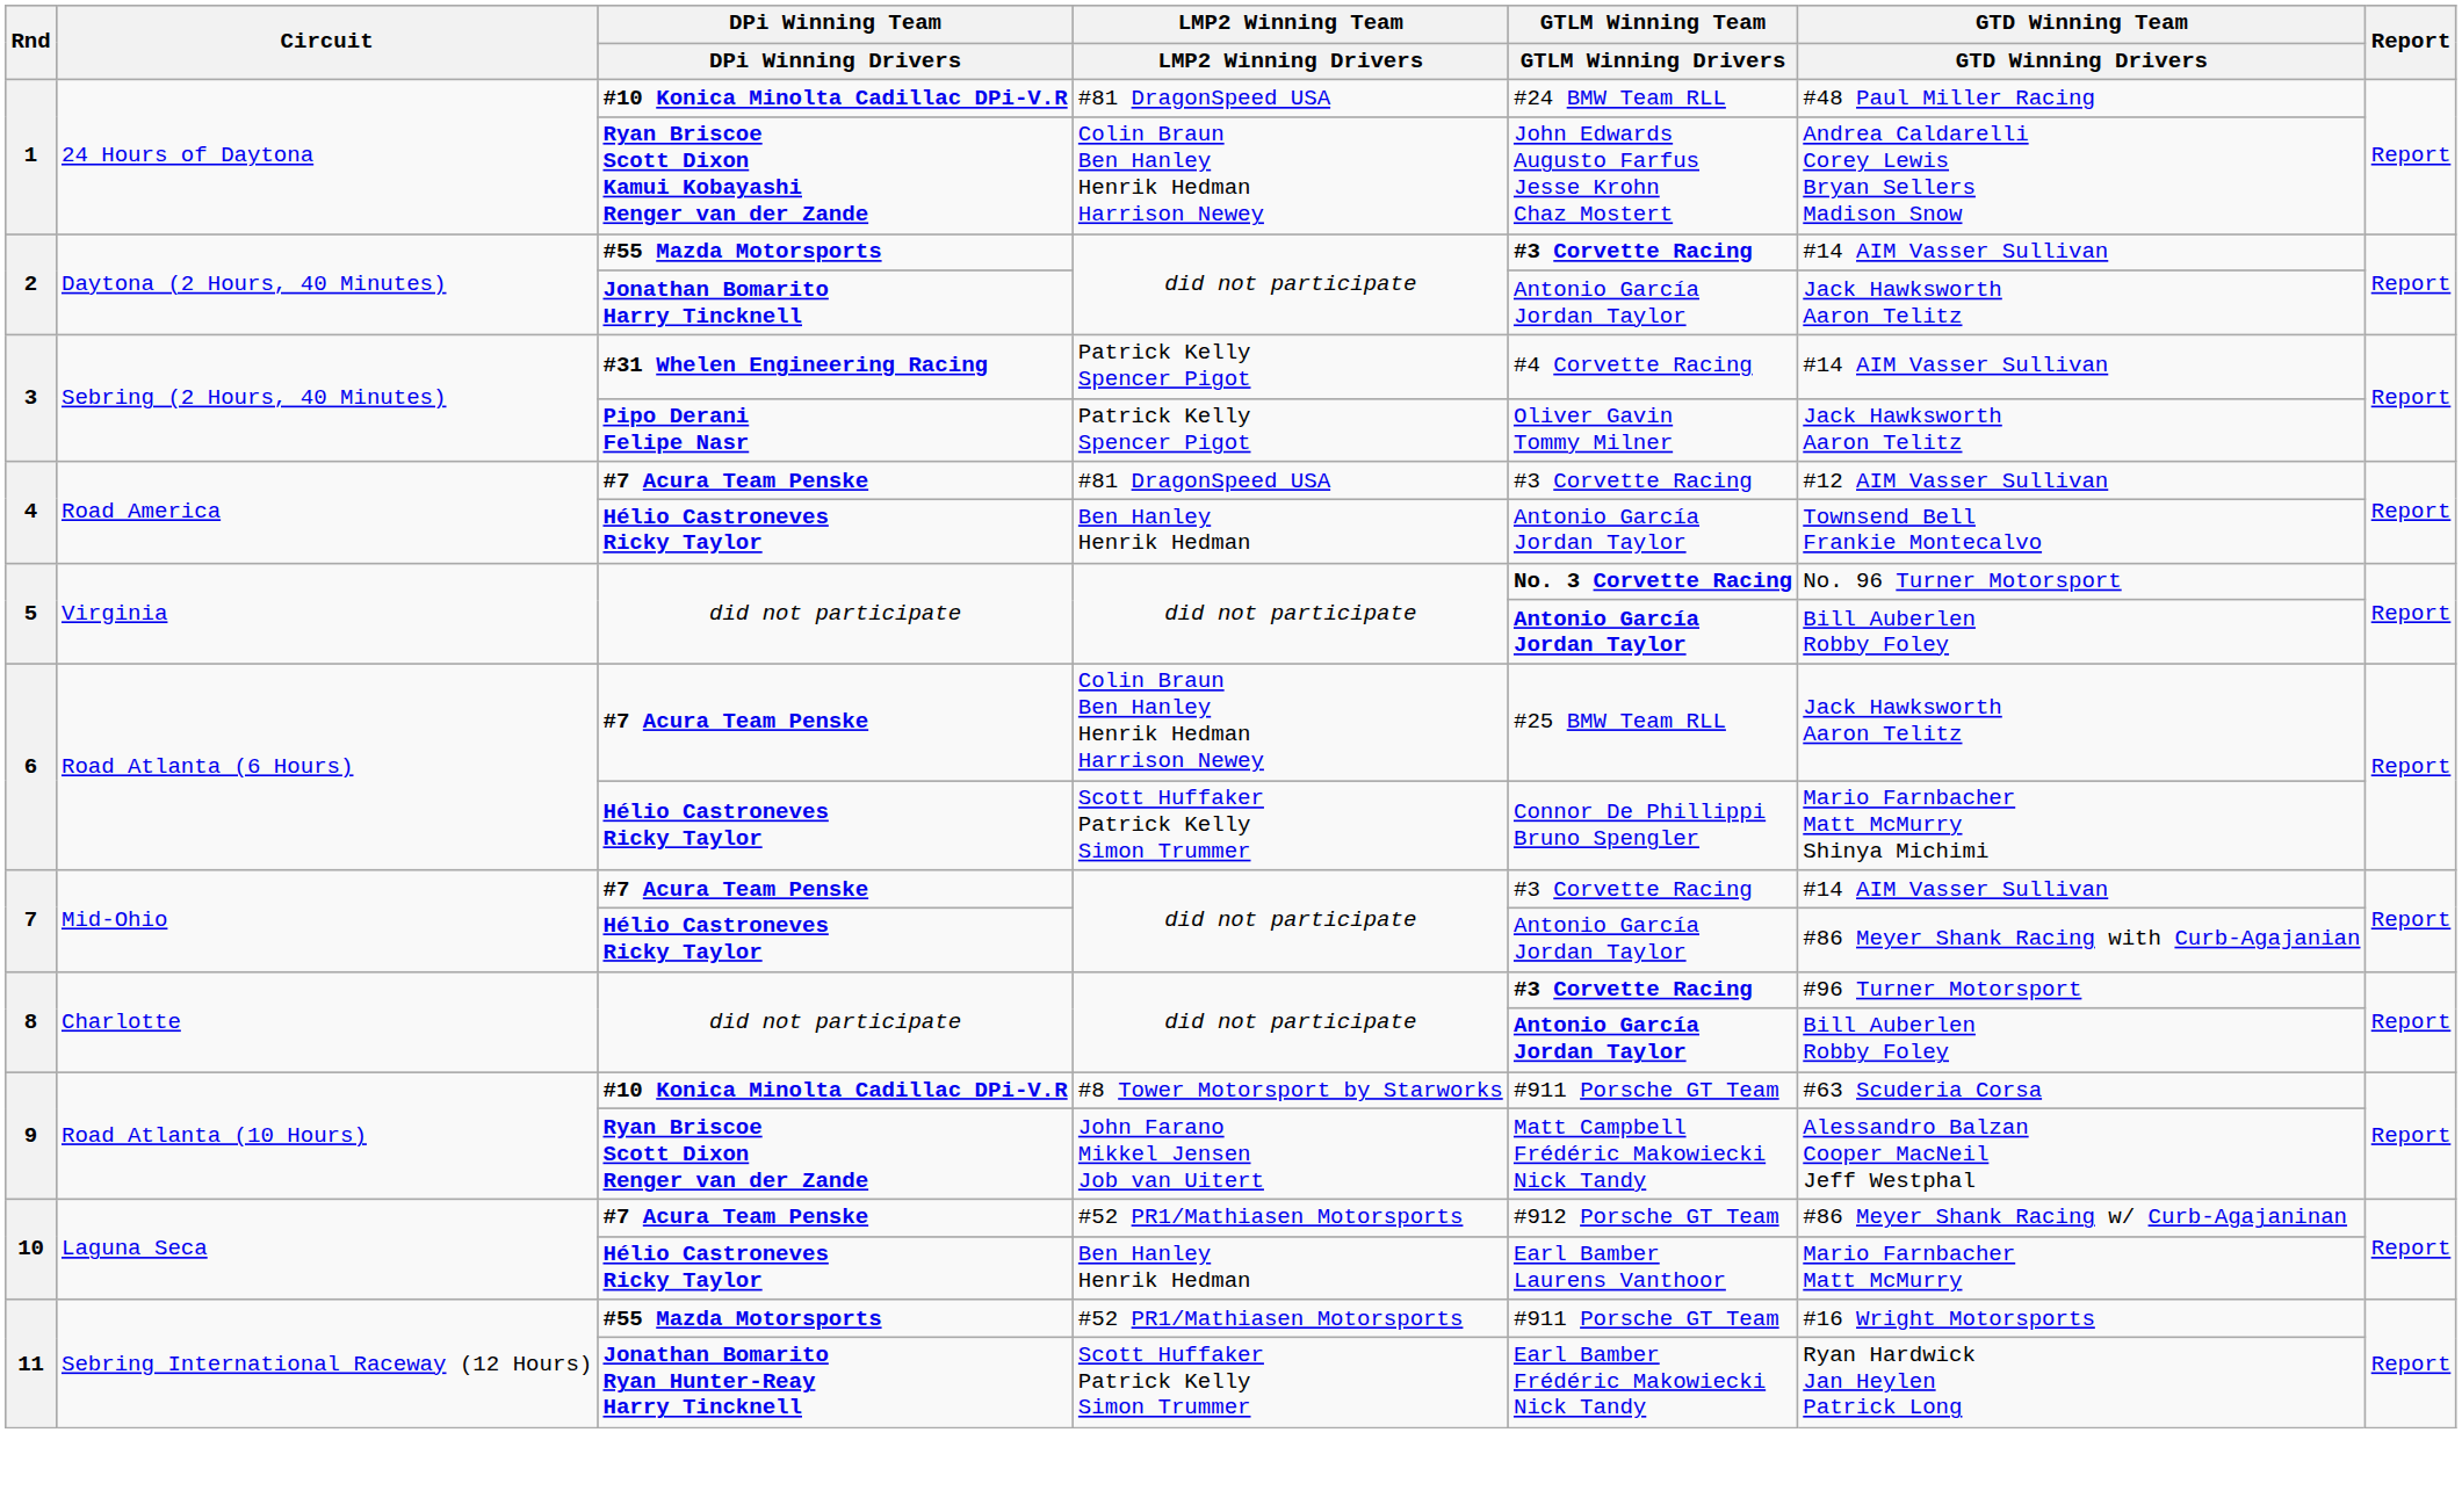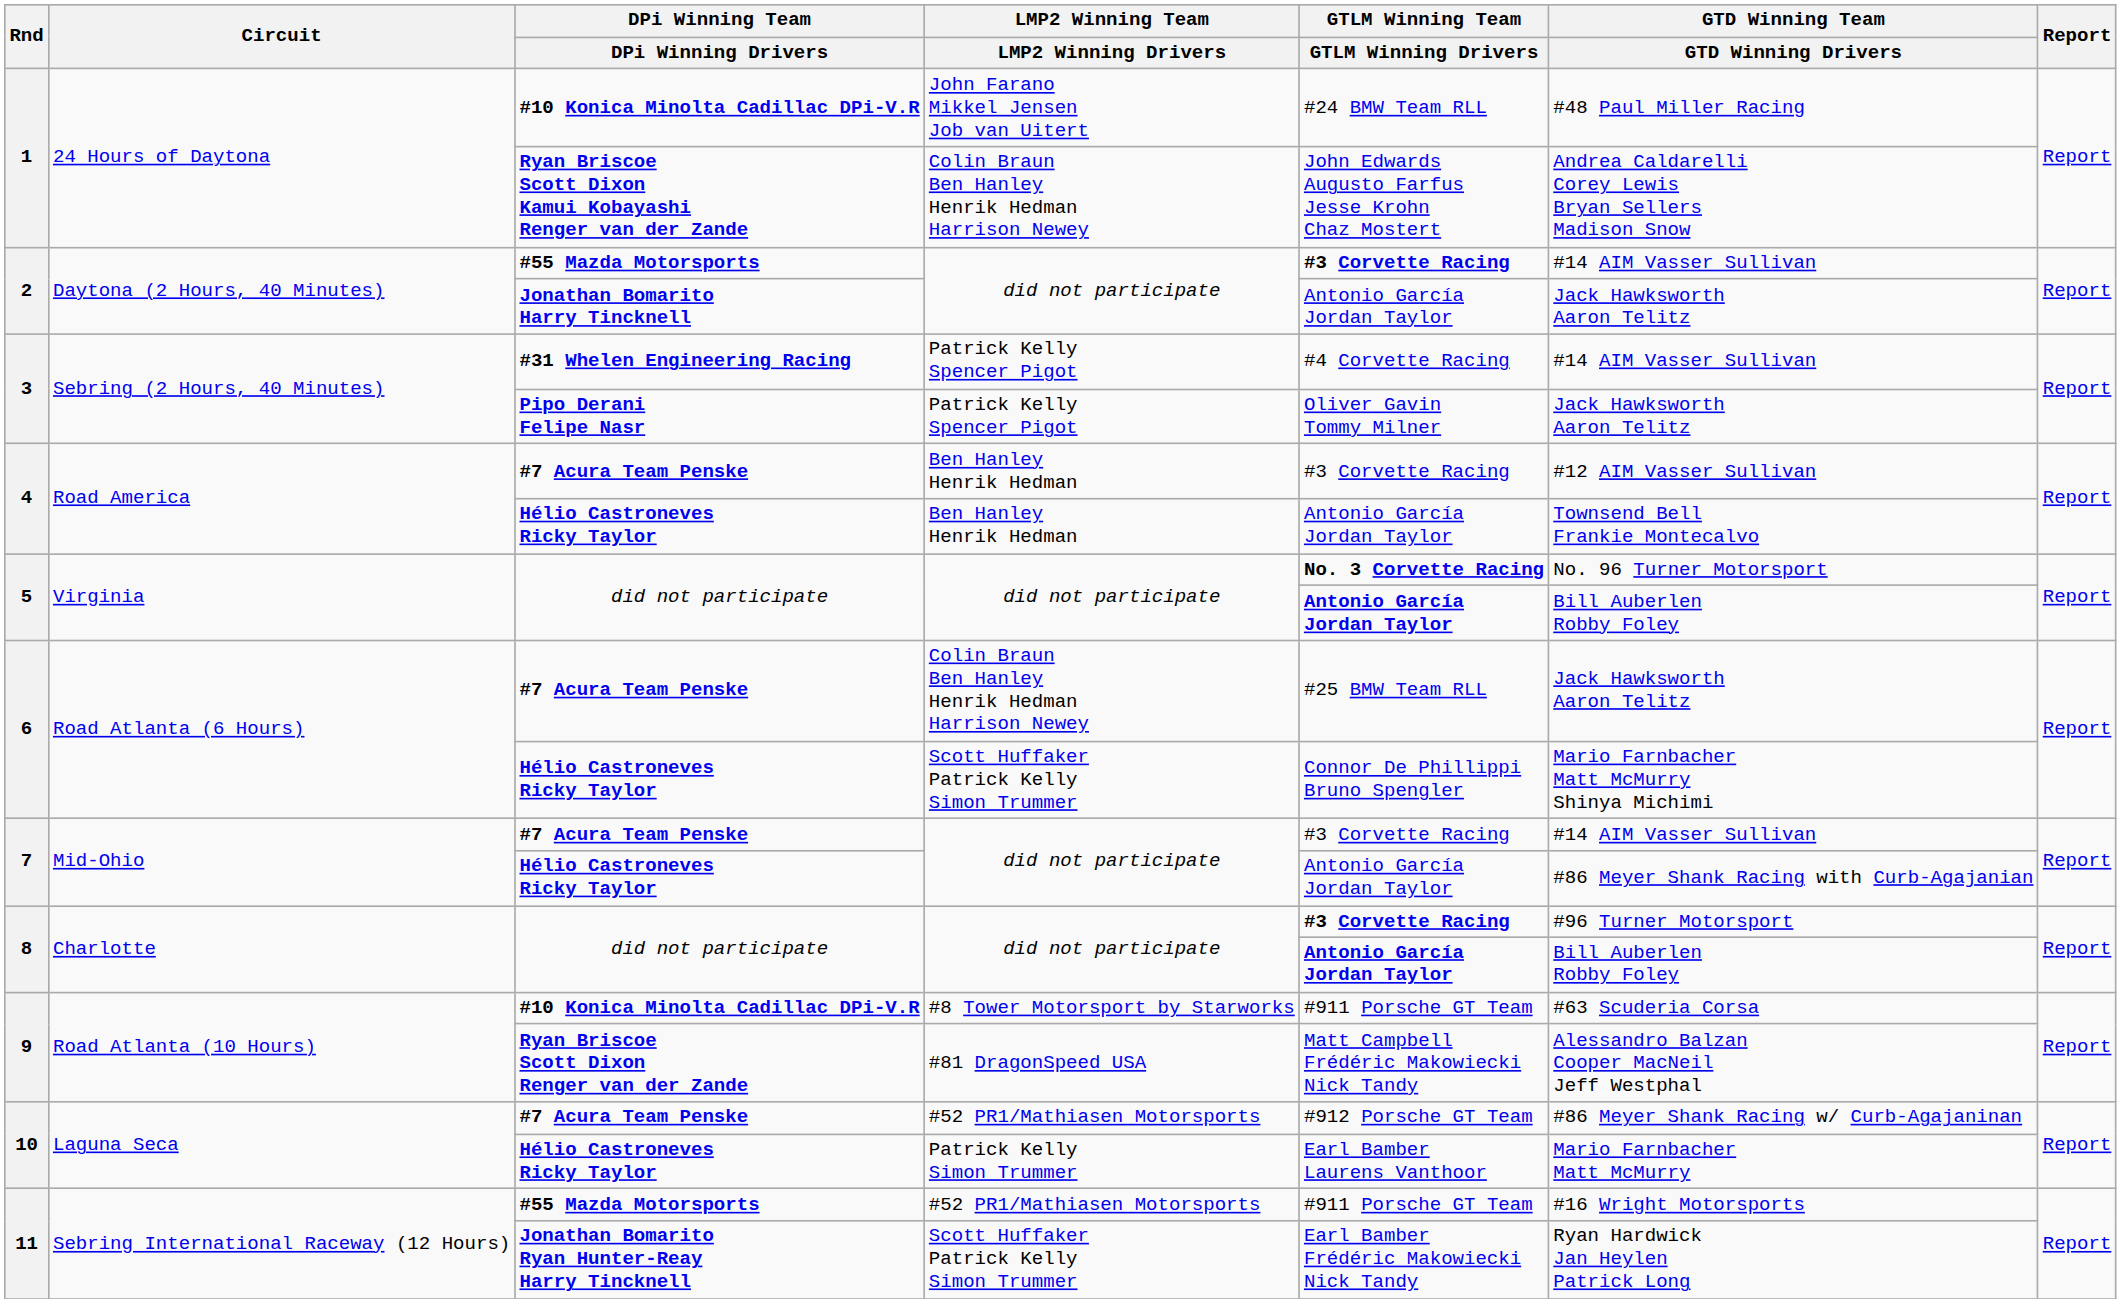1 / #10 Konica Minolta Cadillac DPi-V.R | LMP2 Winning Team / LMP2 Winning Drivers: #81 DragonSpeed USA -> John Farano Mikkel Jensen Job van Uitert
4 / #7 Acura Team Penske | LMP2 Winning Team / LMP2 Winning Drivers: #81 DragonSpeed USA -> Ben Hanley Henrik Hedman
9 / Ryan Briscoe Scott Dixon Renger van der Zande | LMP2 Winning Team / LMP2 Winning Drivers: John Farano Mikkel Jensen Job van Uitert -> #81 DragonSpeed USA
10 / Hélio Castroneves Ricky Taylor | LMP2 Winning Team / LMP2 Winning Drivers: Ben Hanley Henrik Hedman -> Patrick Kelly Simon Trummer
